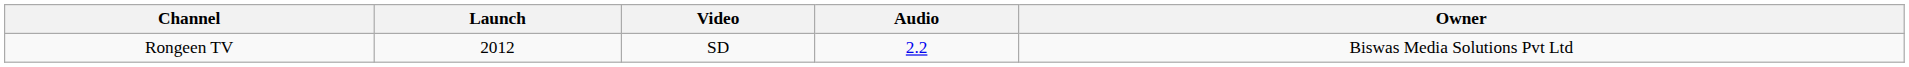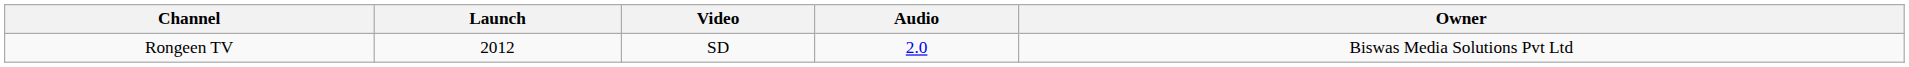Rongeen TV | Audio: 2.2 -> 2.0
